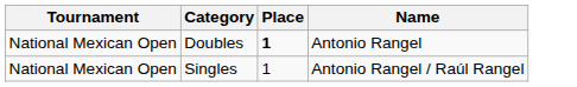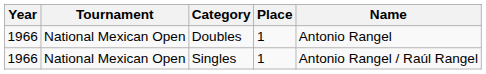+ column: Year | 1966 | 1966
Doubles | Place: bold -> normal
